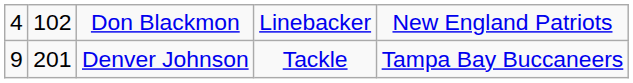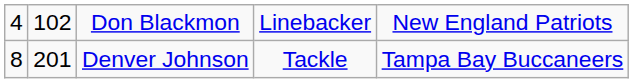Denver Johnson | column 1: 9 -> 8
